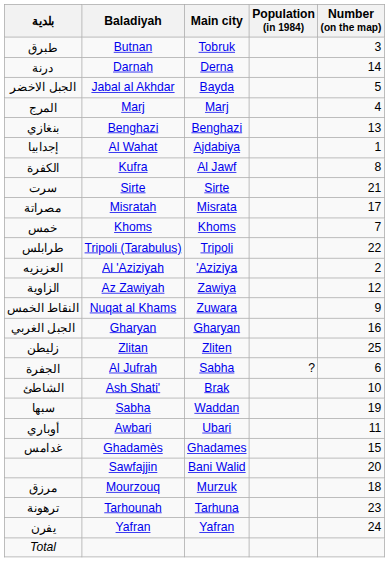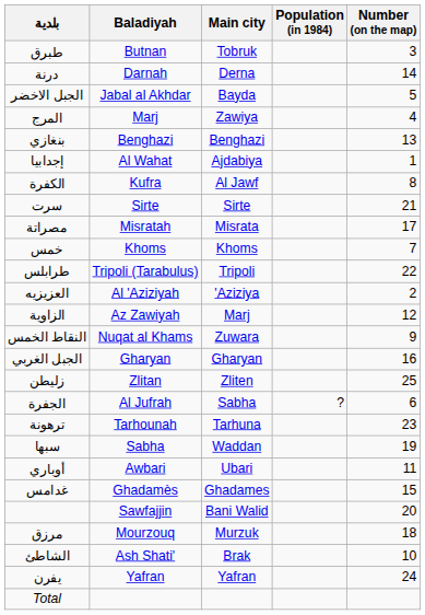المرج | Main city: Marj -> Zawiya
الزاوية | Main city: Zawiya -> Marj
rows swapped: الشاطئ <-> ترهونة
